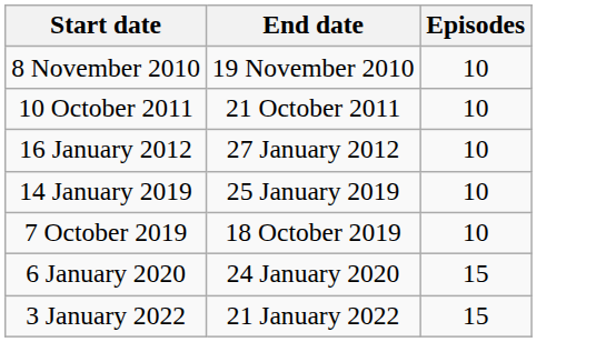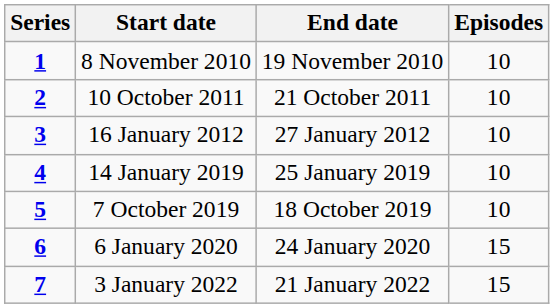+ column: Series | 1 | 2 | 3 | 4 | 5 | 6 | 7
